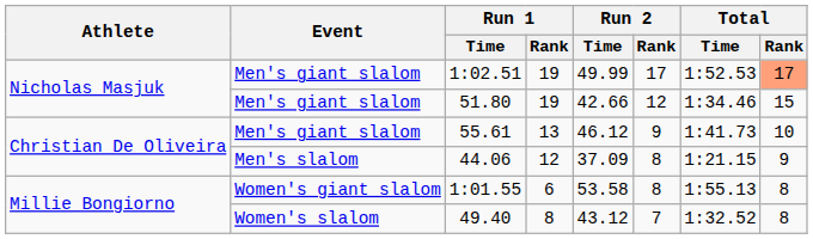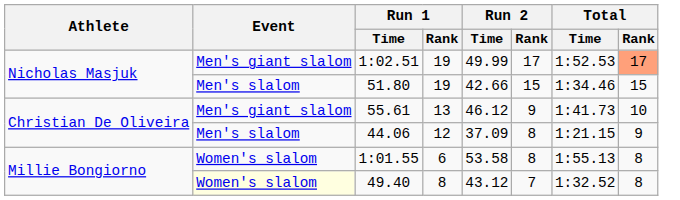51.80 | Event: Men's giant slalom -> Men's slalom
51.80 | Run 2 / Rank: 12 -> 15
1:01.55 | Event: Women's giant slalom -> Women's slalom
49.40 | Event: no background -> lightyellow background
